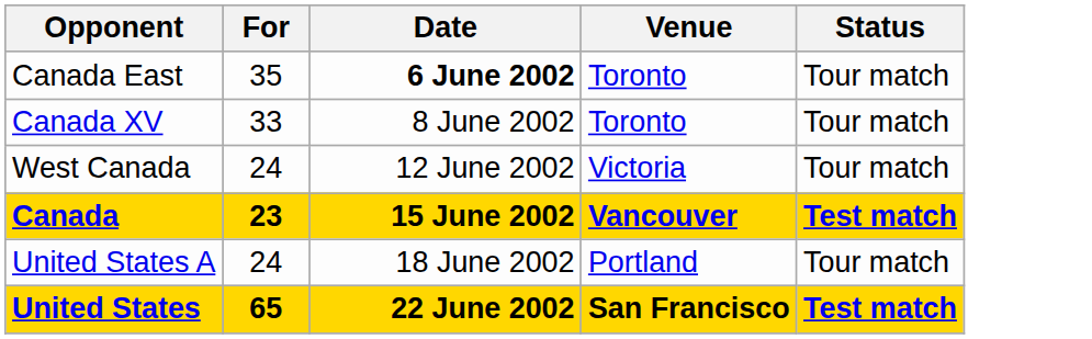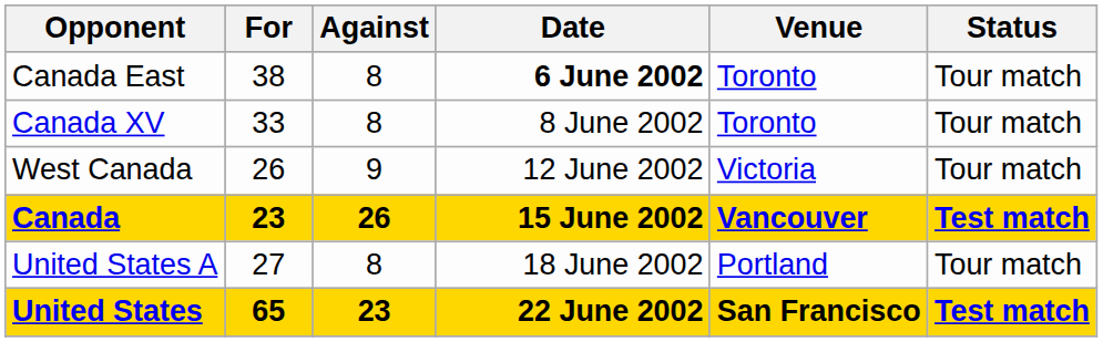+ column: Against | 8 | 8 | 9 | 26 | 8 | 23
Canada East | For: 35 -> 38
West Canada | For: 24 -> 26
United States A | For: 24 -> 27
